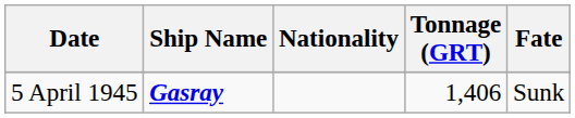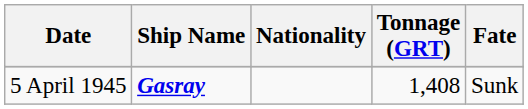5 April 1945 | Tonnage (GRT): 1,406 -> 1,408
